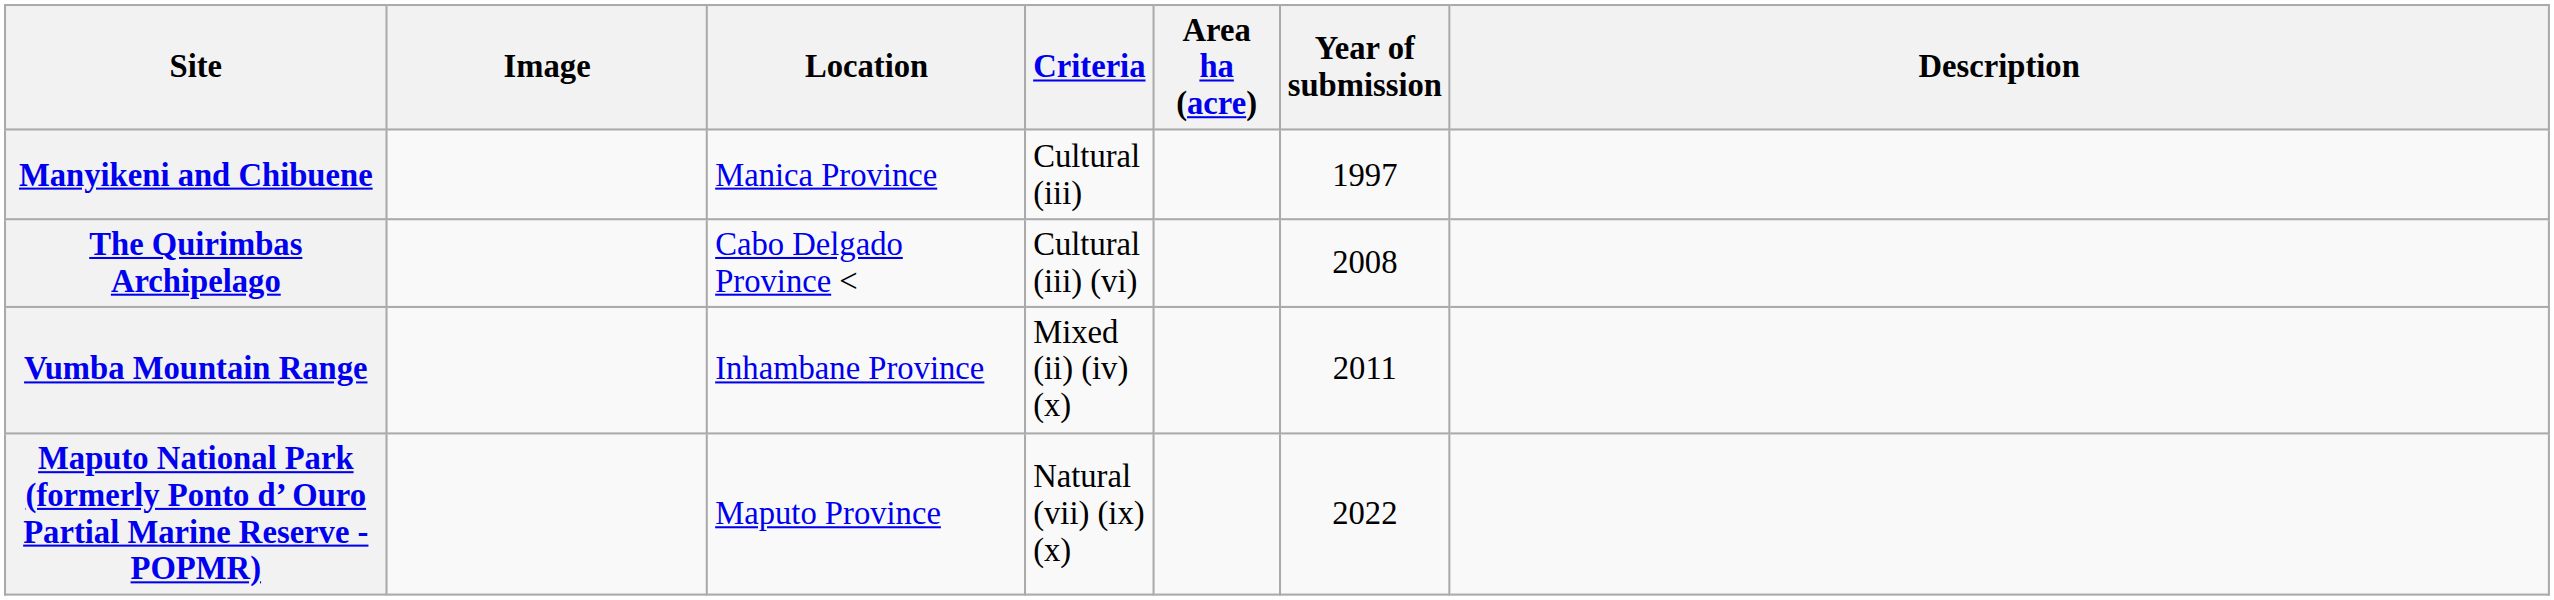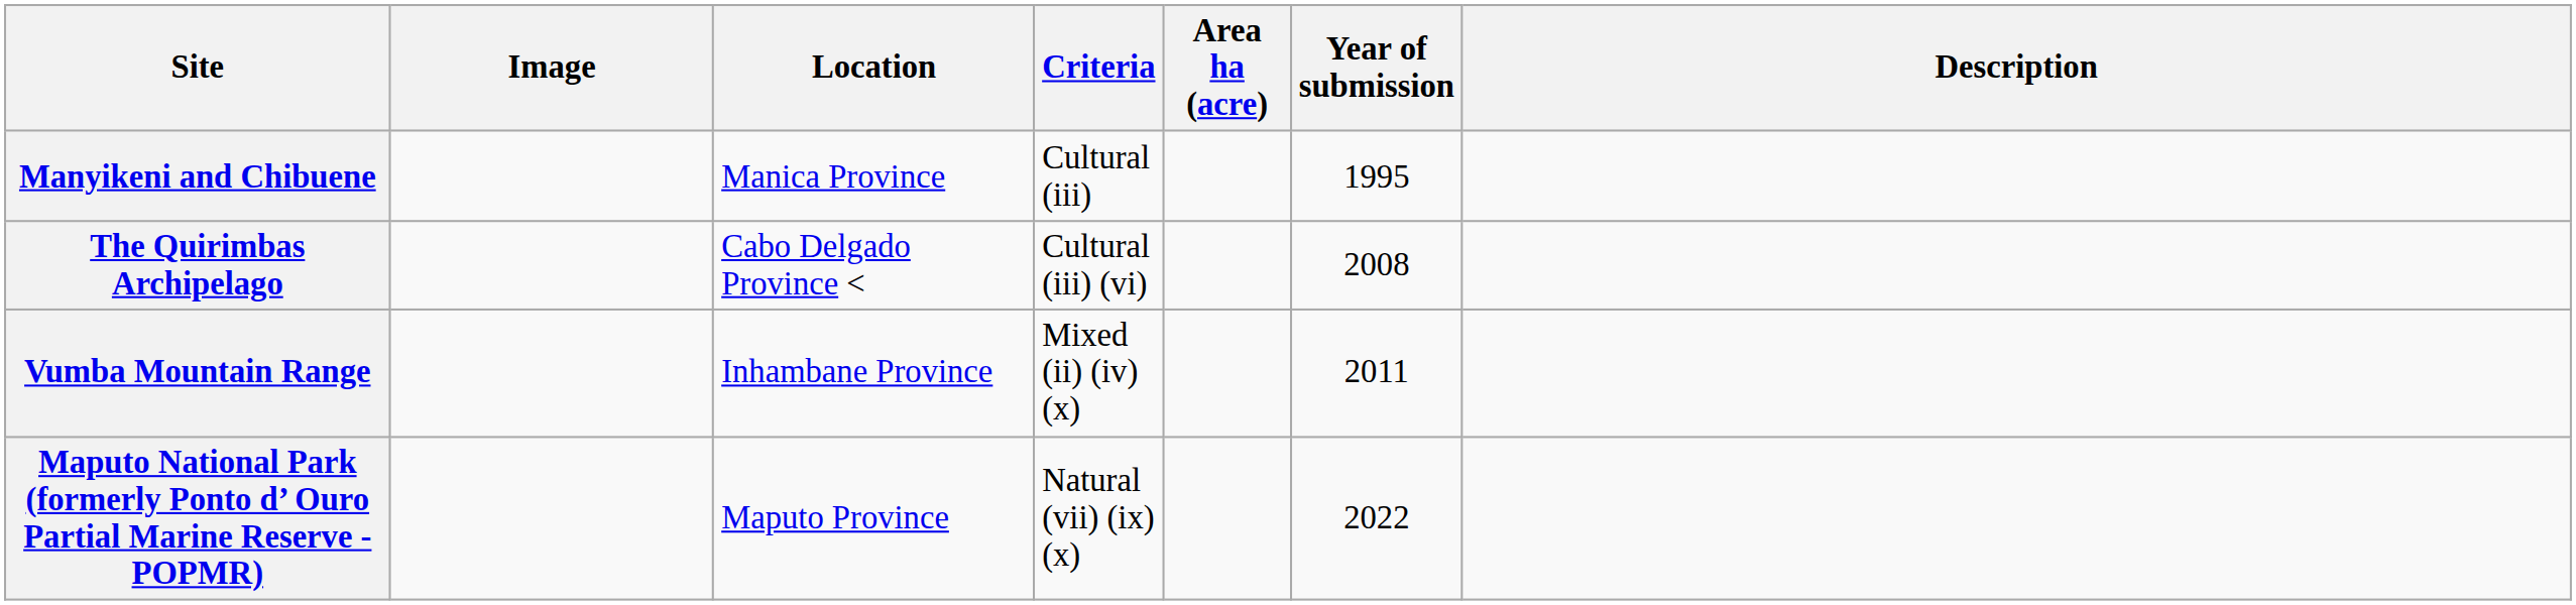Manyikeni and Chibuene | Year of submission: 1997 -> 1995
